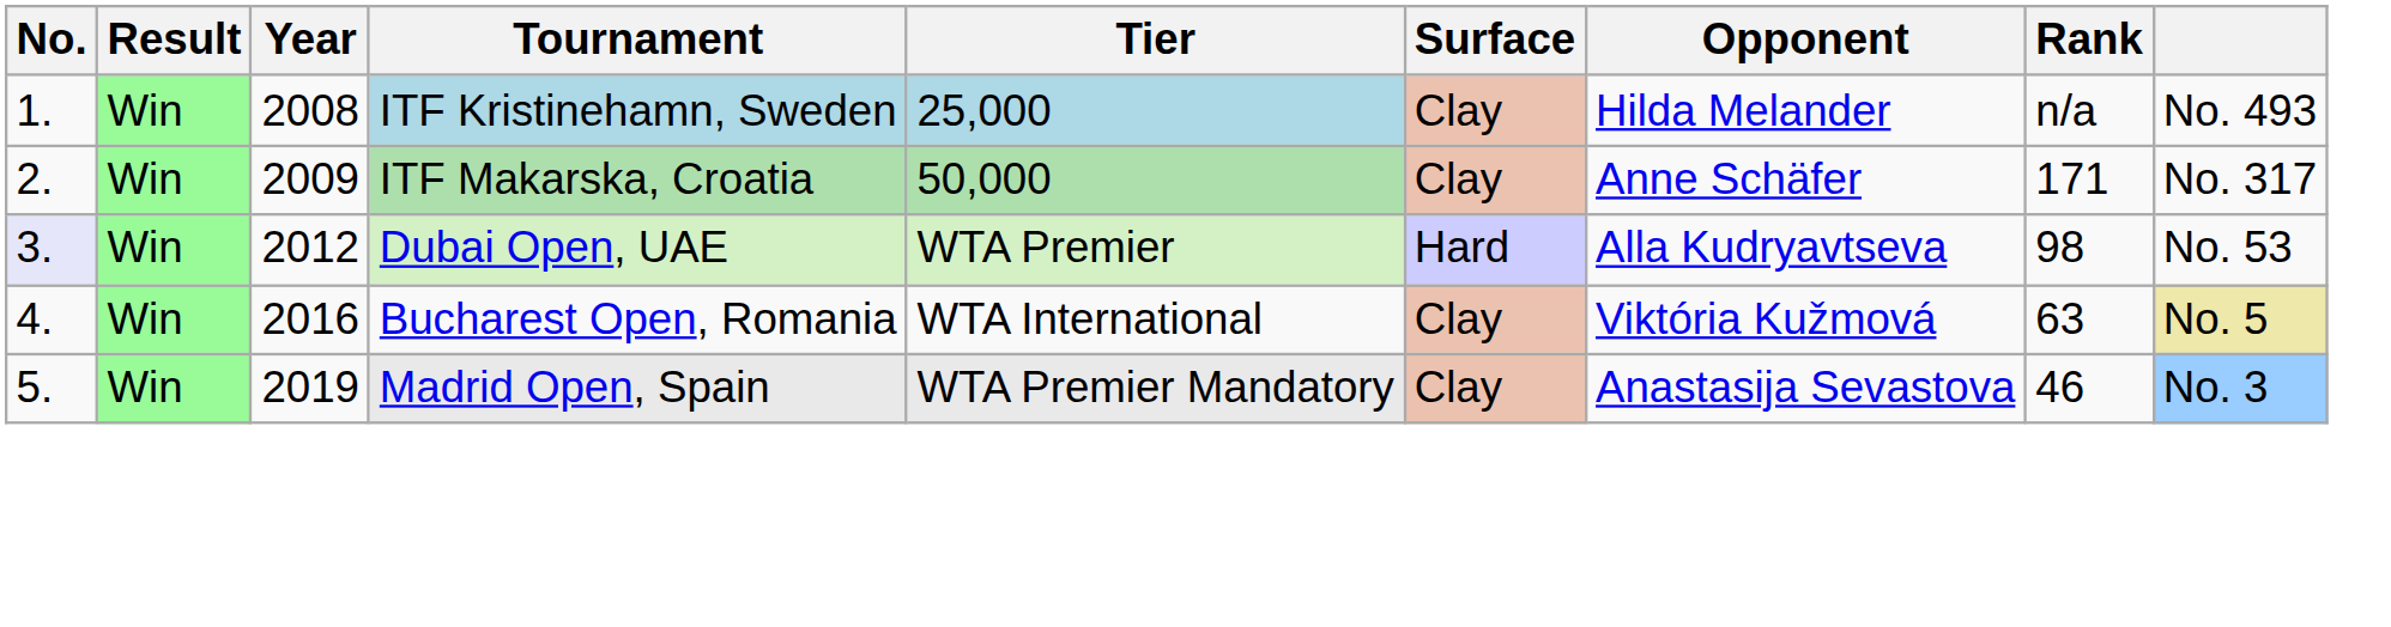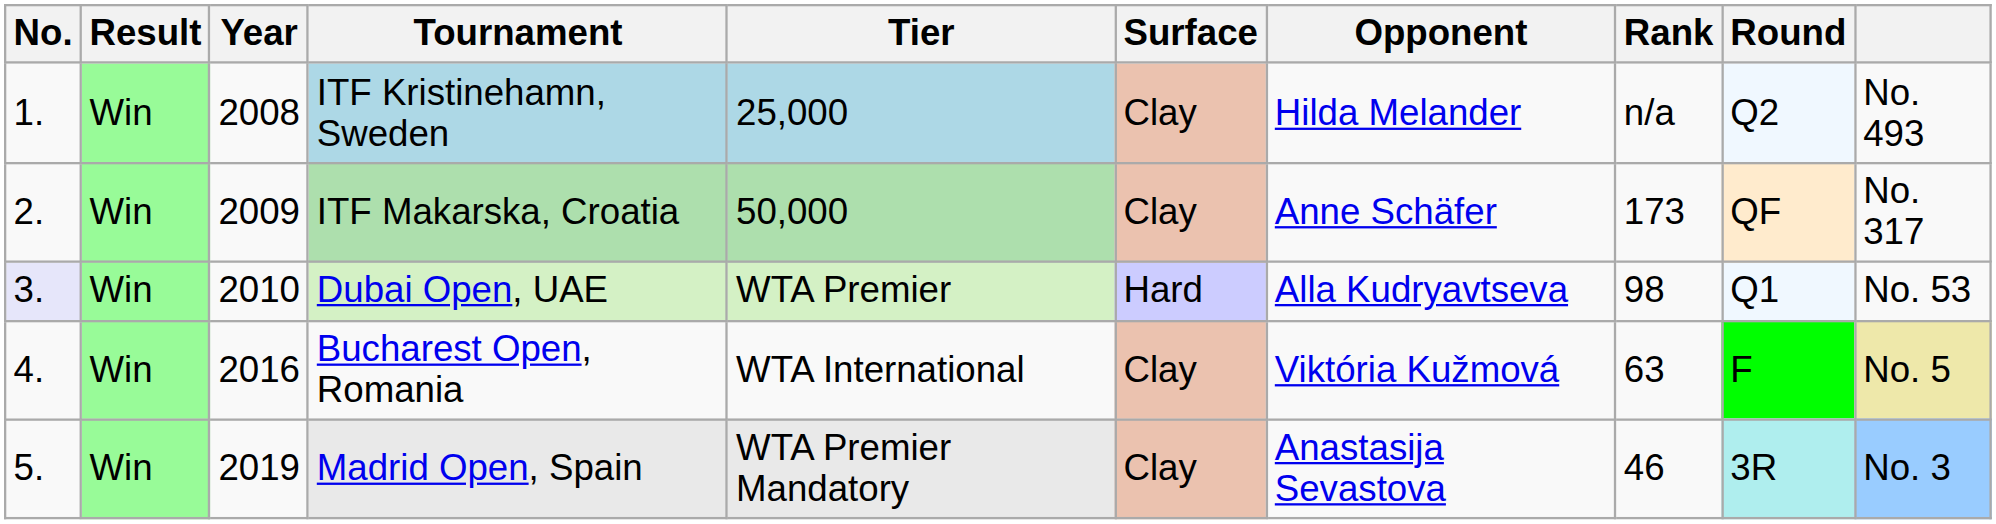+ column: Round | Q2 | QF | Q1 | F | 3R
ITF Makarska, Croatia | Rank: 171 -> 173
Dubai Open, UAE | Year: 2012 -> 2010
